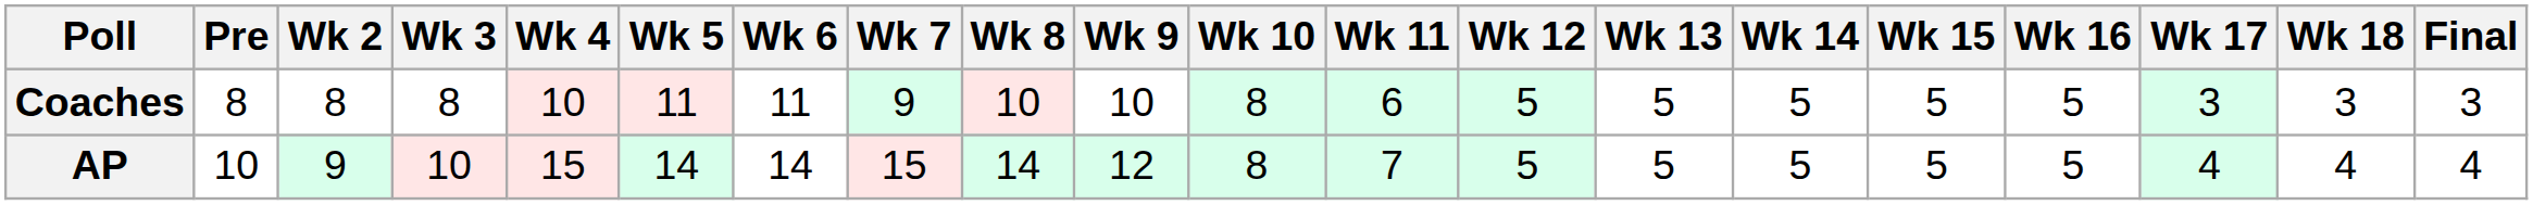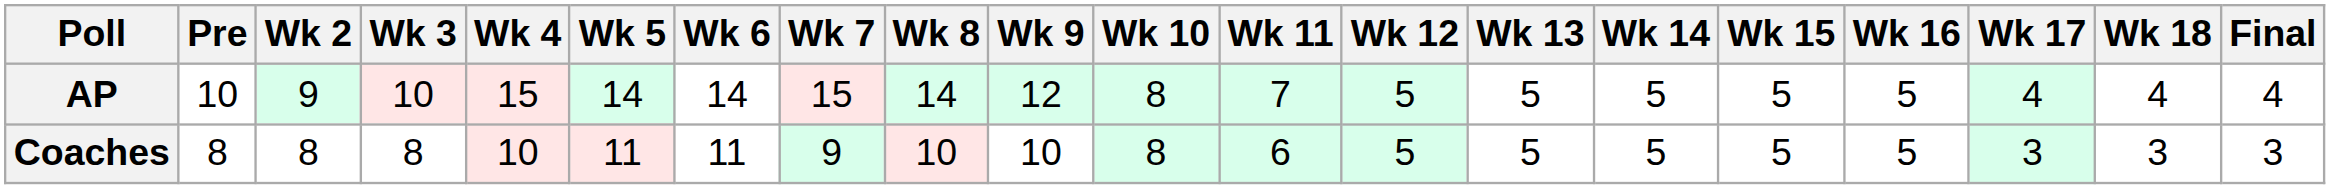rows swapped: AP <-> Coaches
